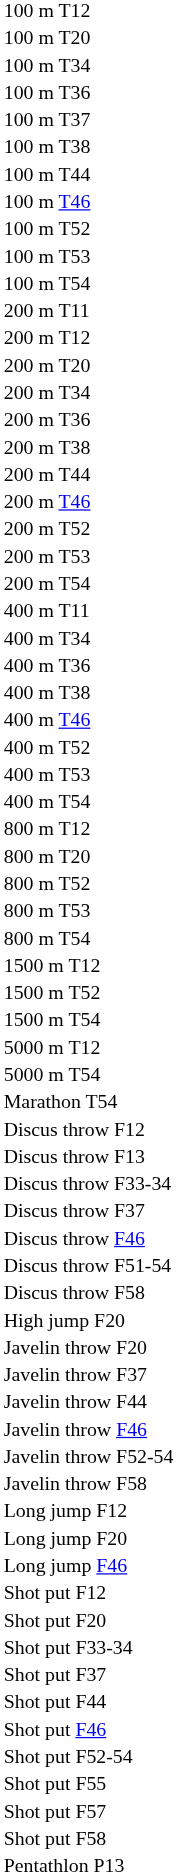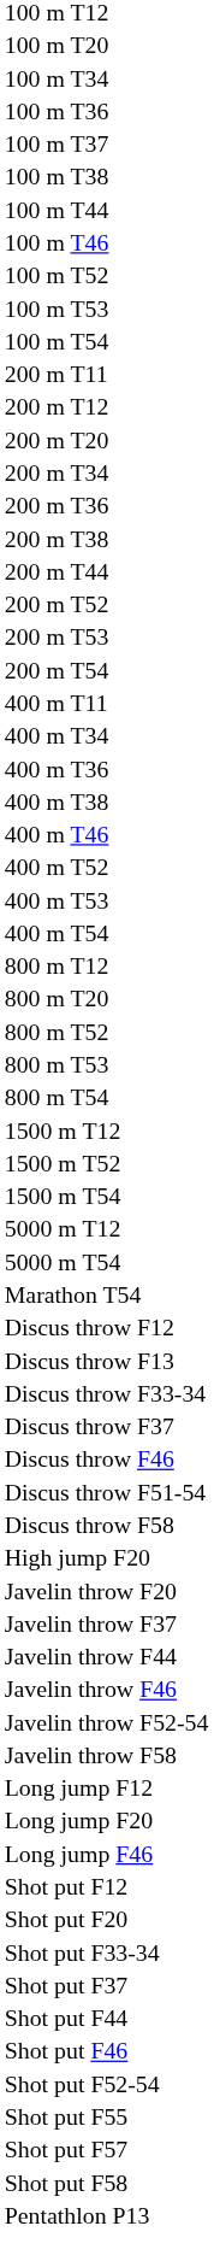- row: 200 m T46
